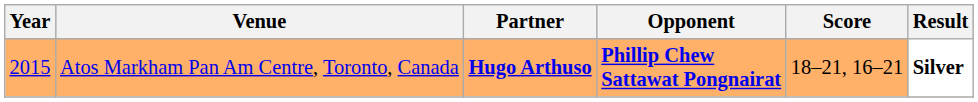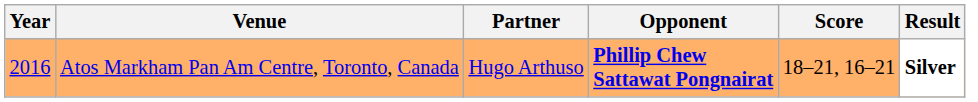Atos Markham Pan Am Centre, Toronto, Canada | Year: 2015 -> 2016
Atos Markham Pan Am Centre, Toronto, Canada | Partner: bold -> normal
